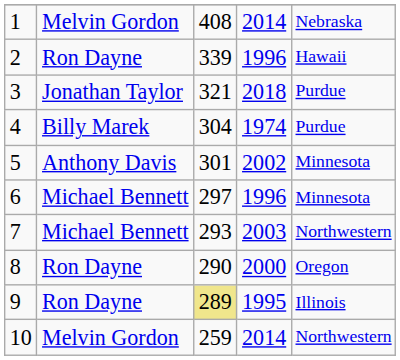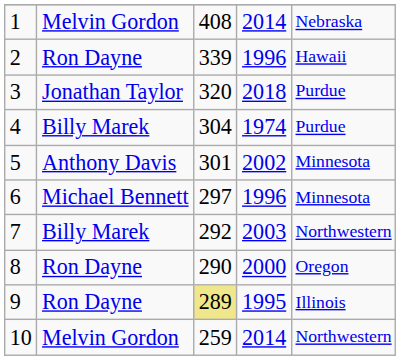3 | column 3: 321 -> 320
7 | column 2: Michael Bennett -> Billy Marek
7 | column 3: 293 -> 292
